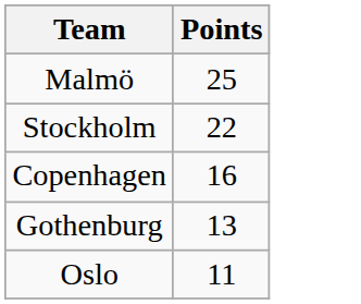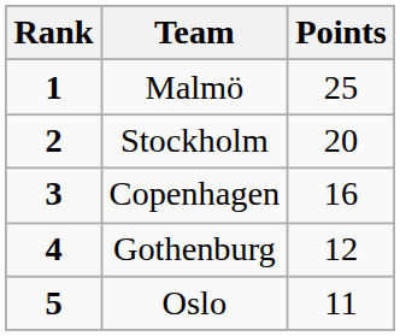+ column: Rank | 1 | 2 | 3 | 4 | 5
Stockholm | Points: 22 -> 20
Gothenburg | Points: 13 -> 12
